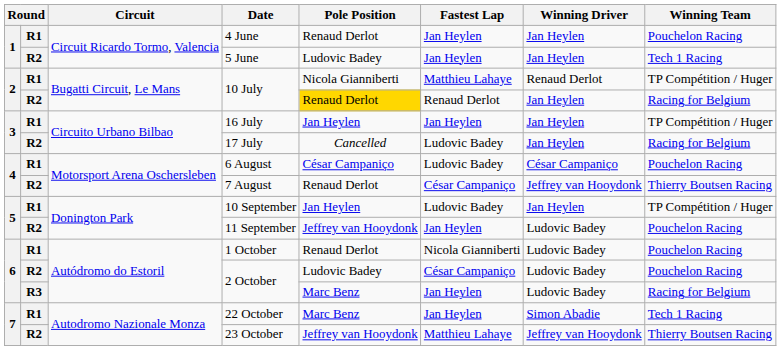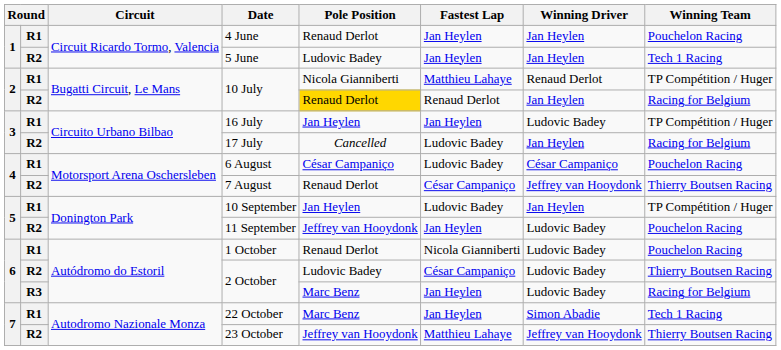16 July | Winning Driver: Jan Heylen -> Ludovic Badey
R2 / 2 October | Winning Team: Pouchelon Racing -> Thierry Boutsen Racing
